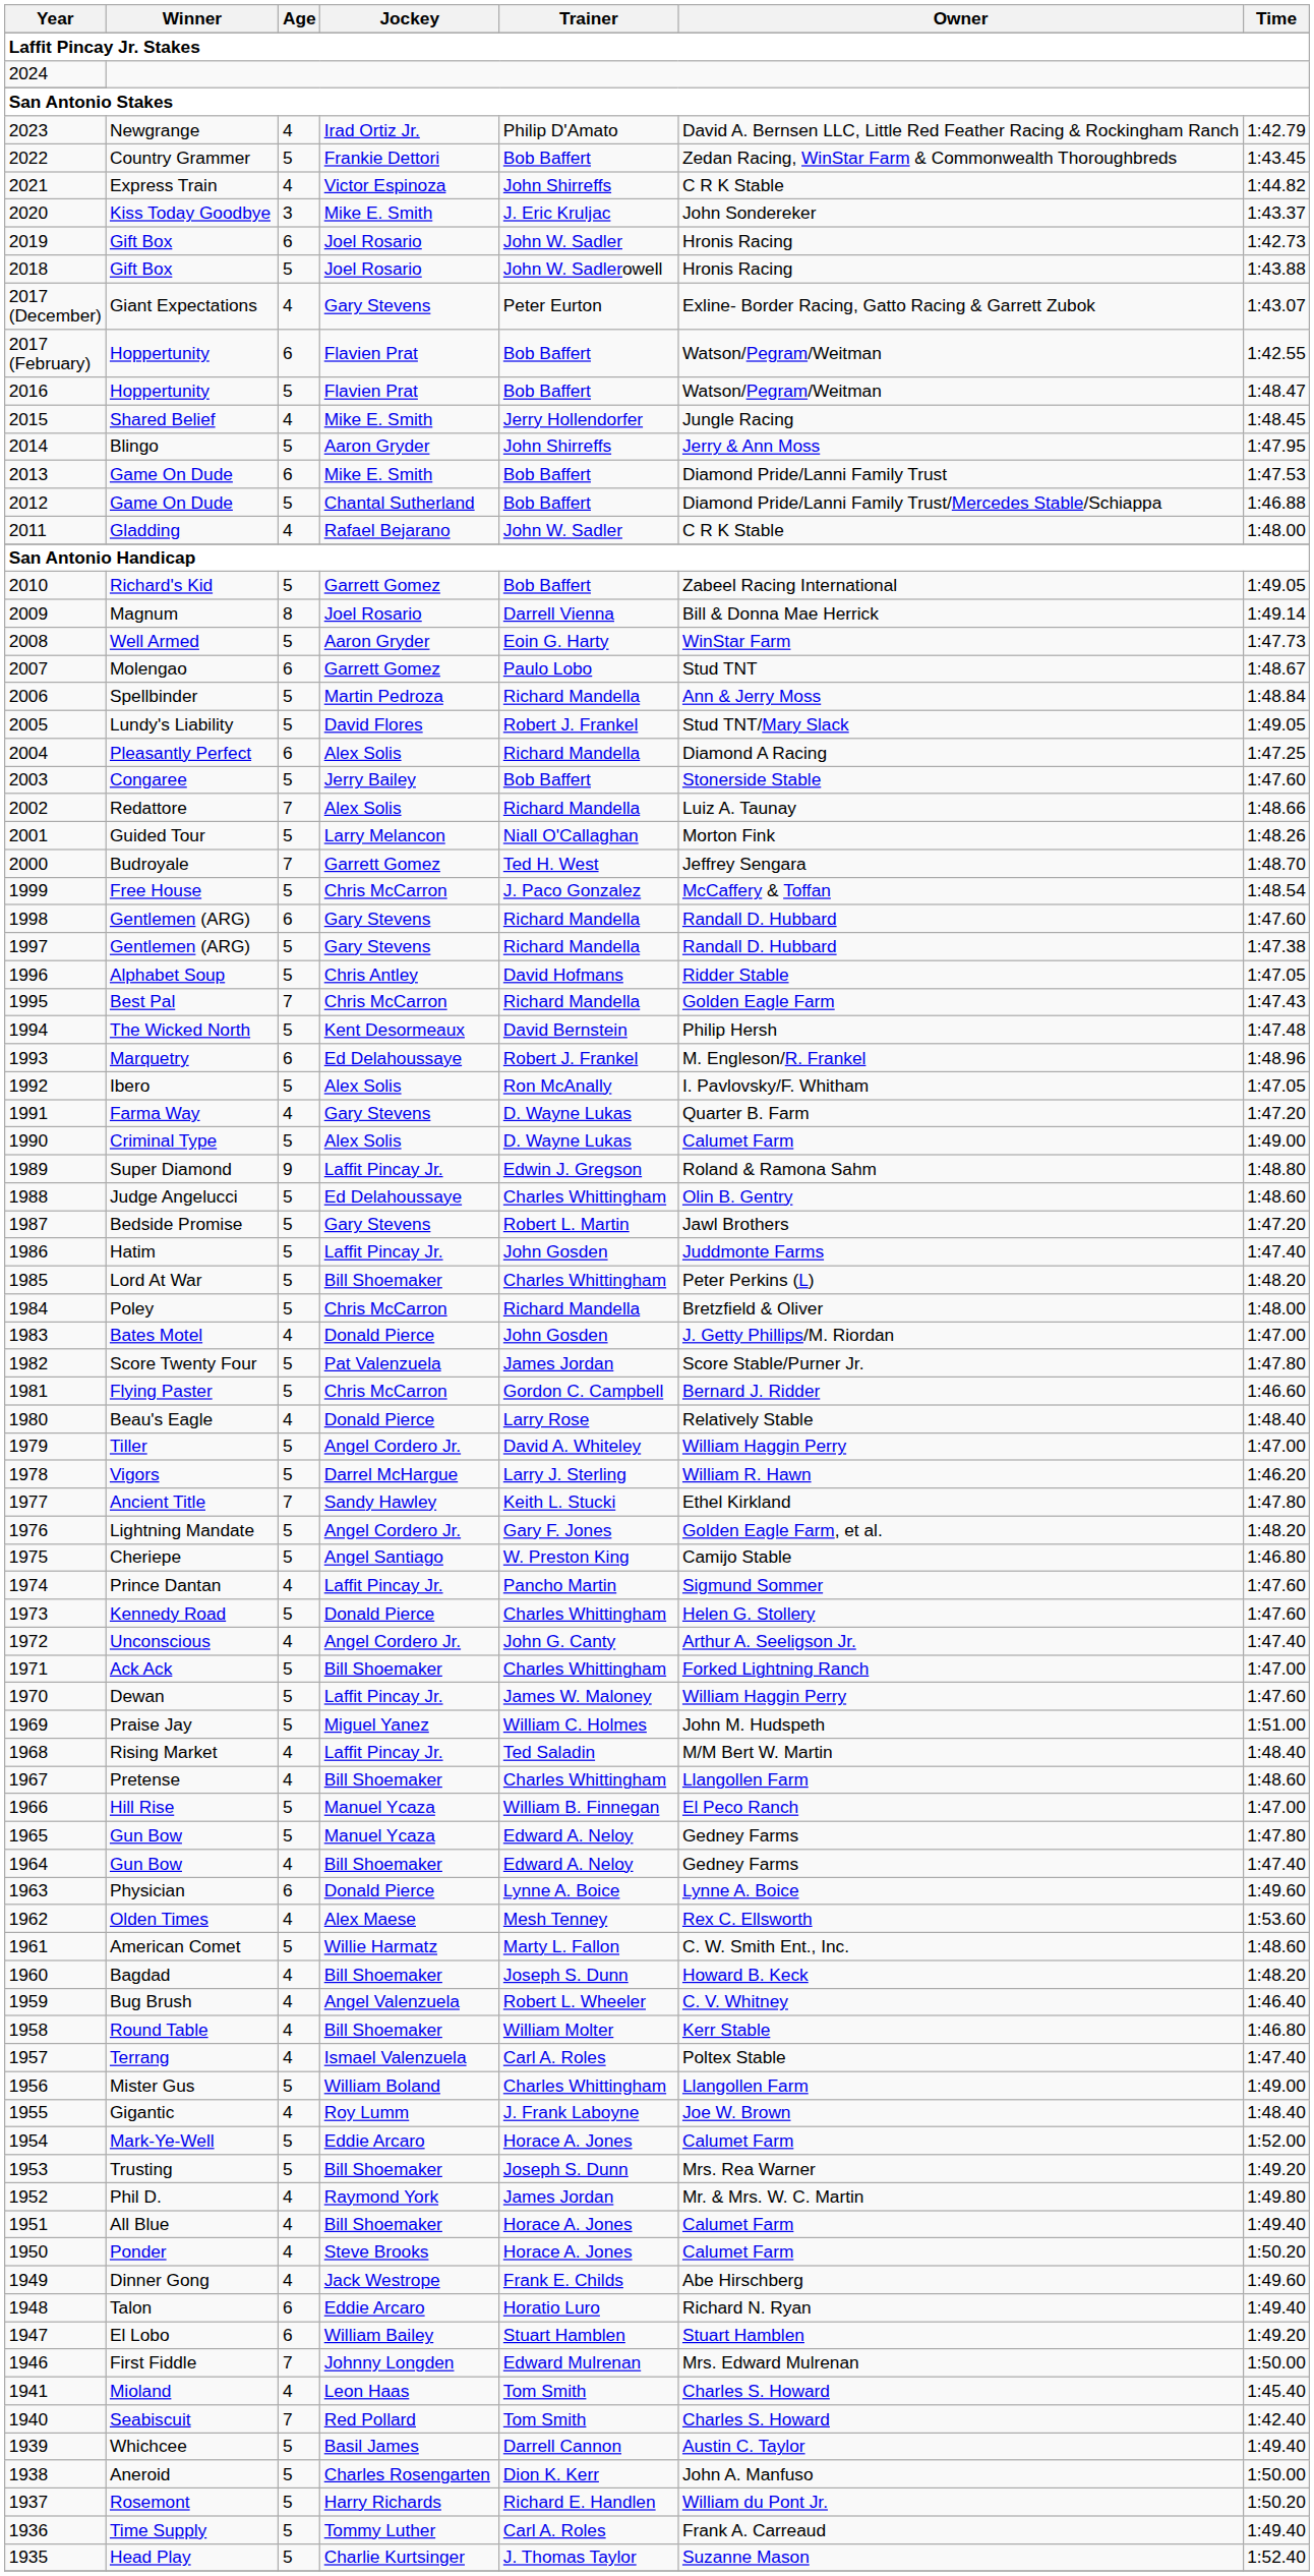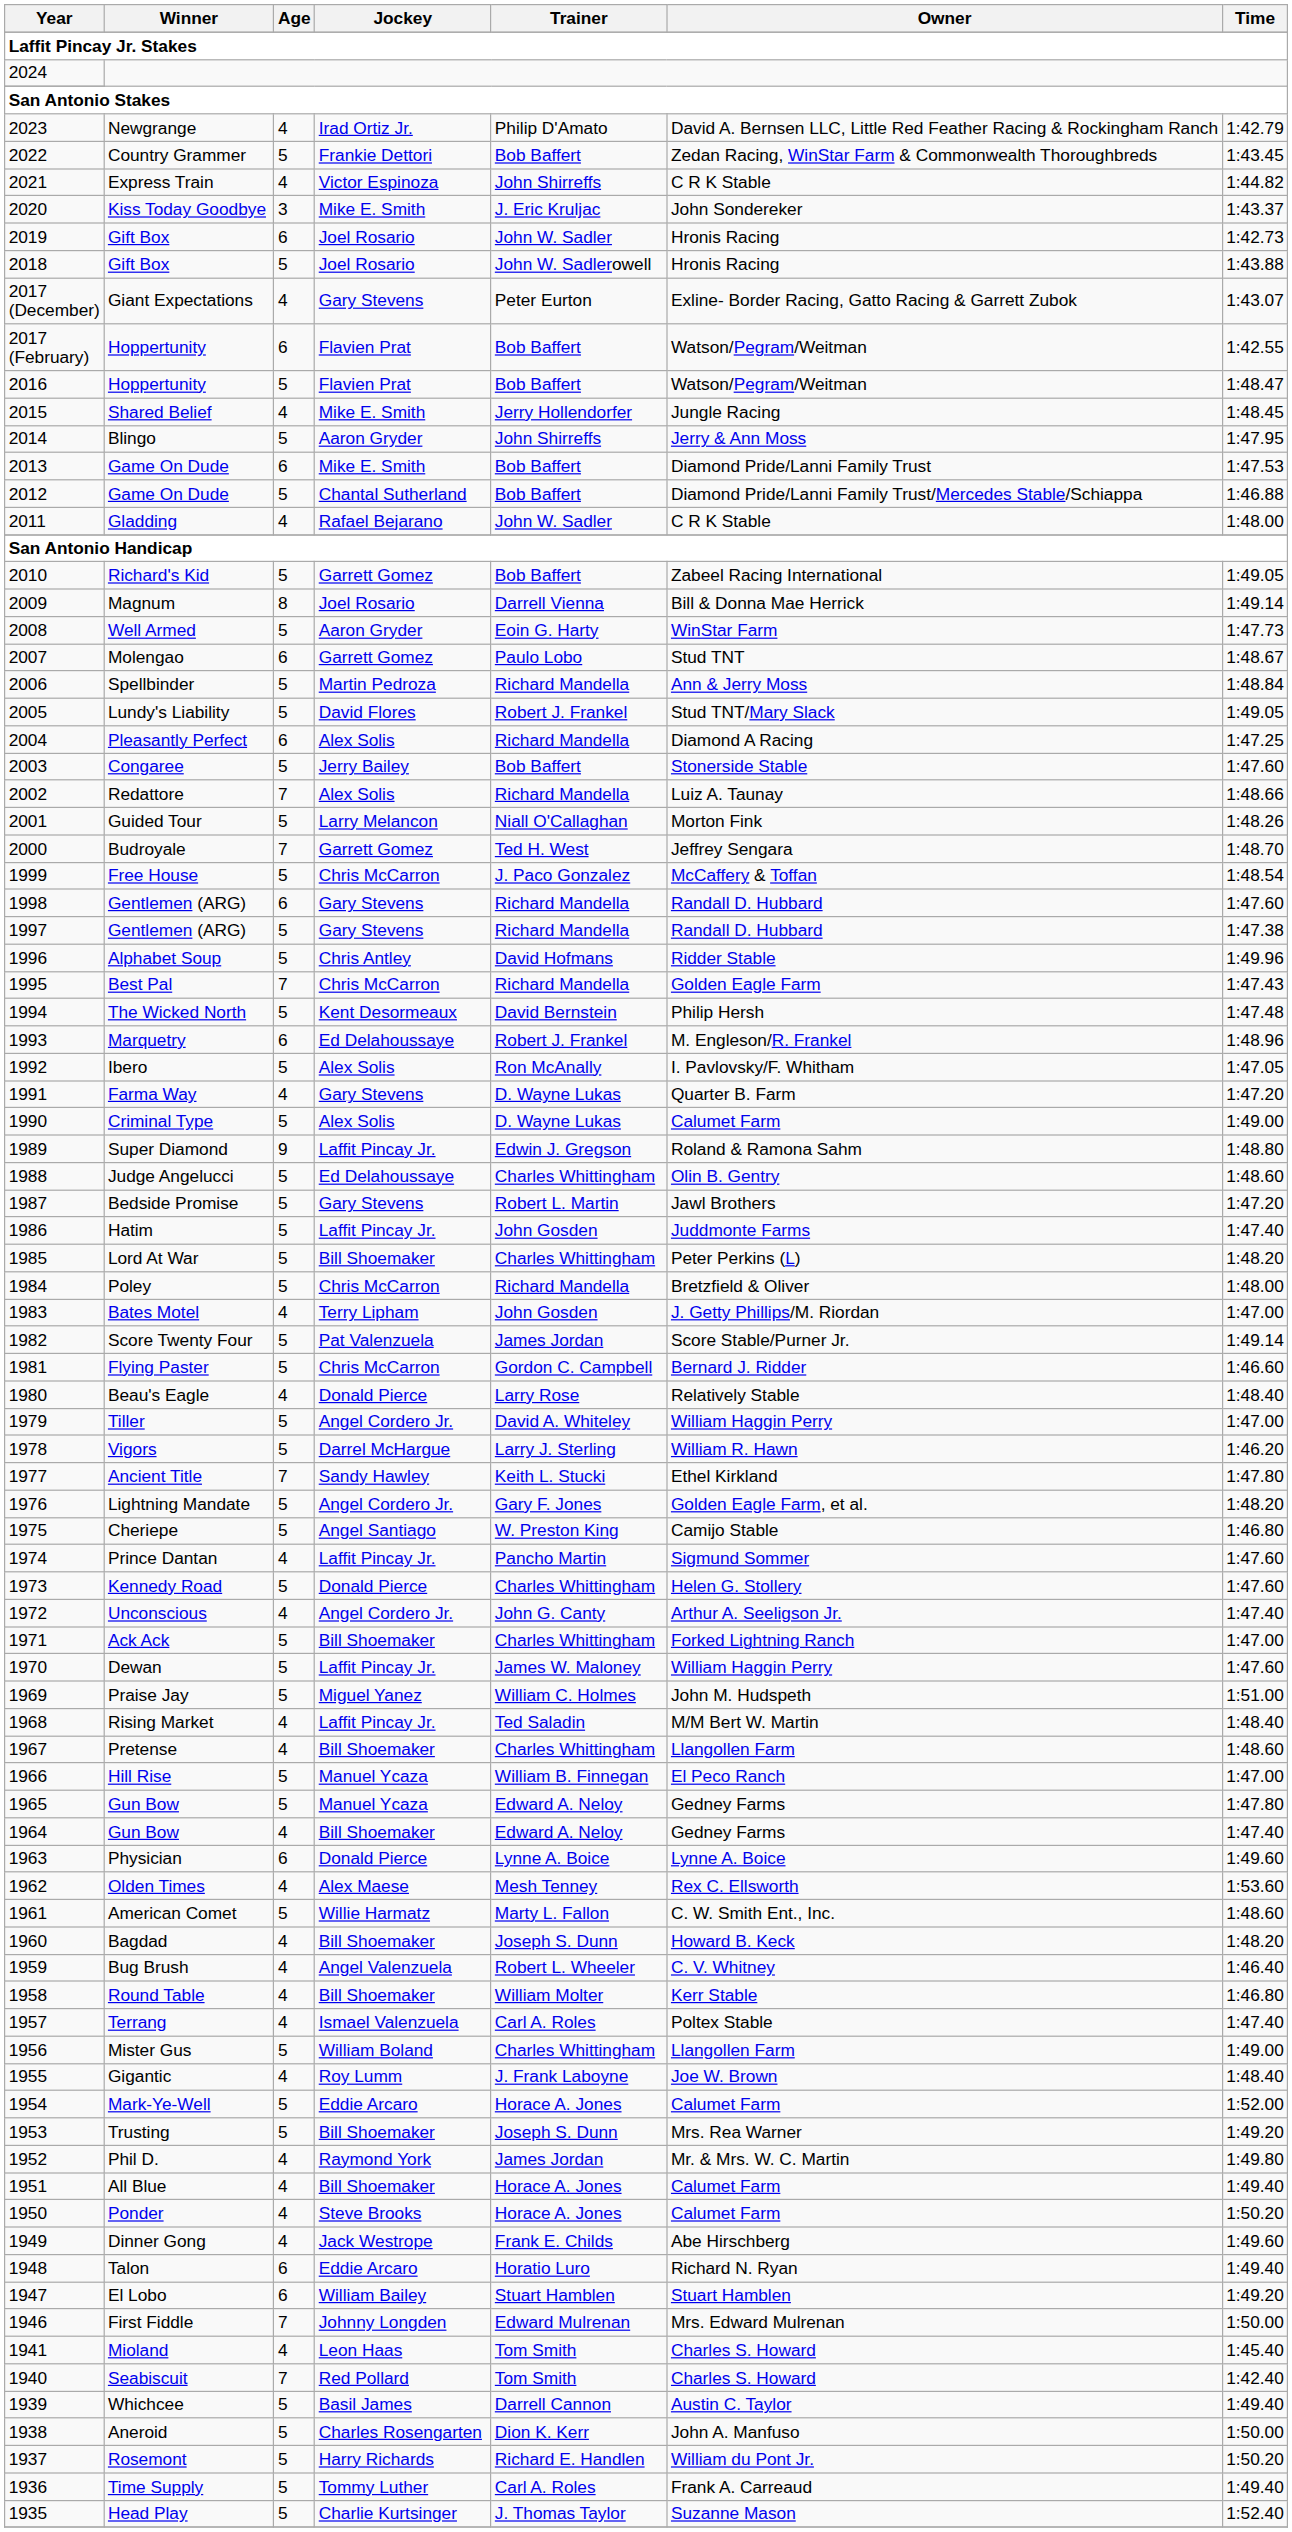Alphabet Soup | Time: 1:47.05 -> 1:49.96
Bates Motel | Jockey: Donald Pierce -> Terry Lipham
Score Twenty Four | Time: 1:47.80 -> 1:49.14
